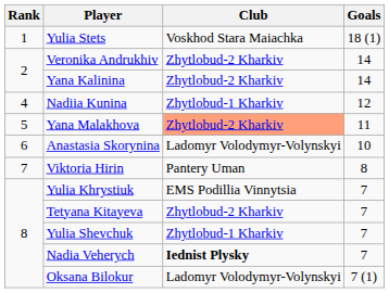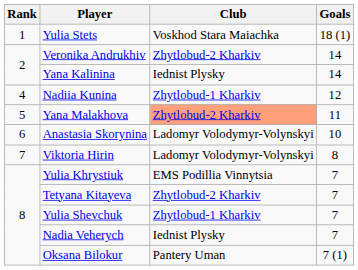Yana Kalinina | Club: Zhytlobud-2 Kharkiv -> Iednist Plysky
Viktoria Hirin | Club: Pantery Uman -> Ladomyr Volodymyr-Volynskyi
Nadia Veherych | Club: bold -> normal
Oksana Bilokur | Club: Ladomyr Volodymyr-Volynskyi -> Pantery Uman
